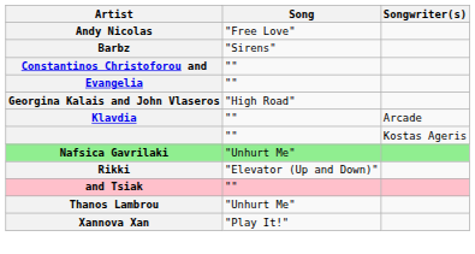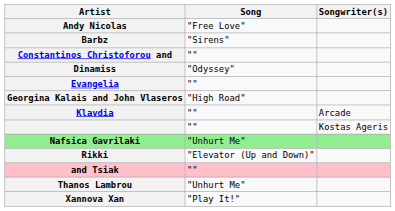+ row: Dinamiss | "Odyssey"
